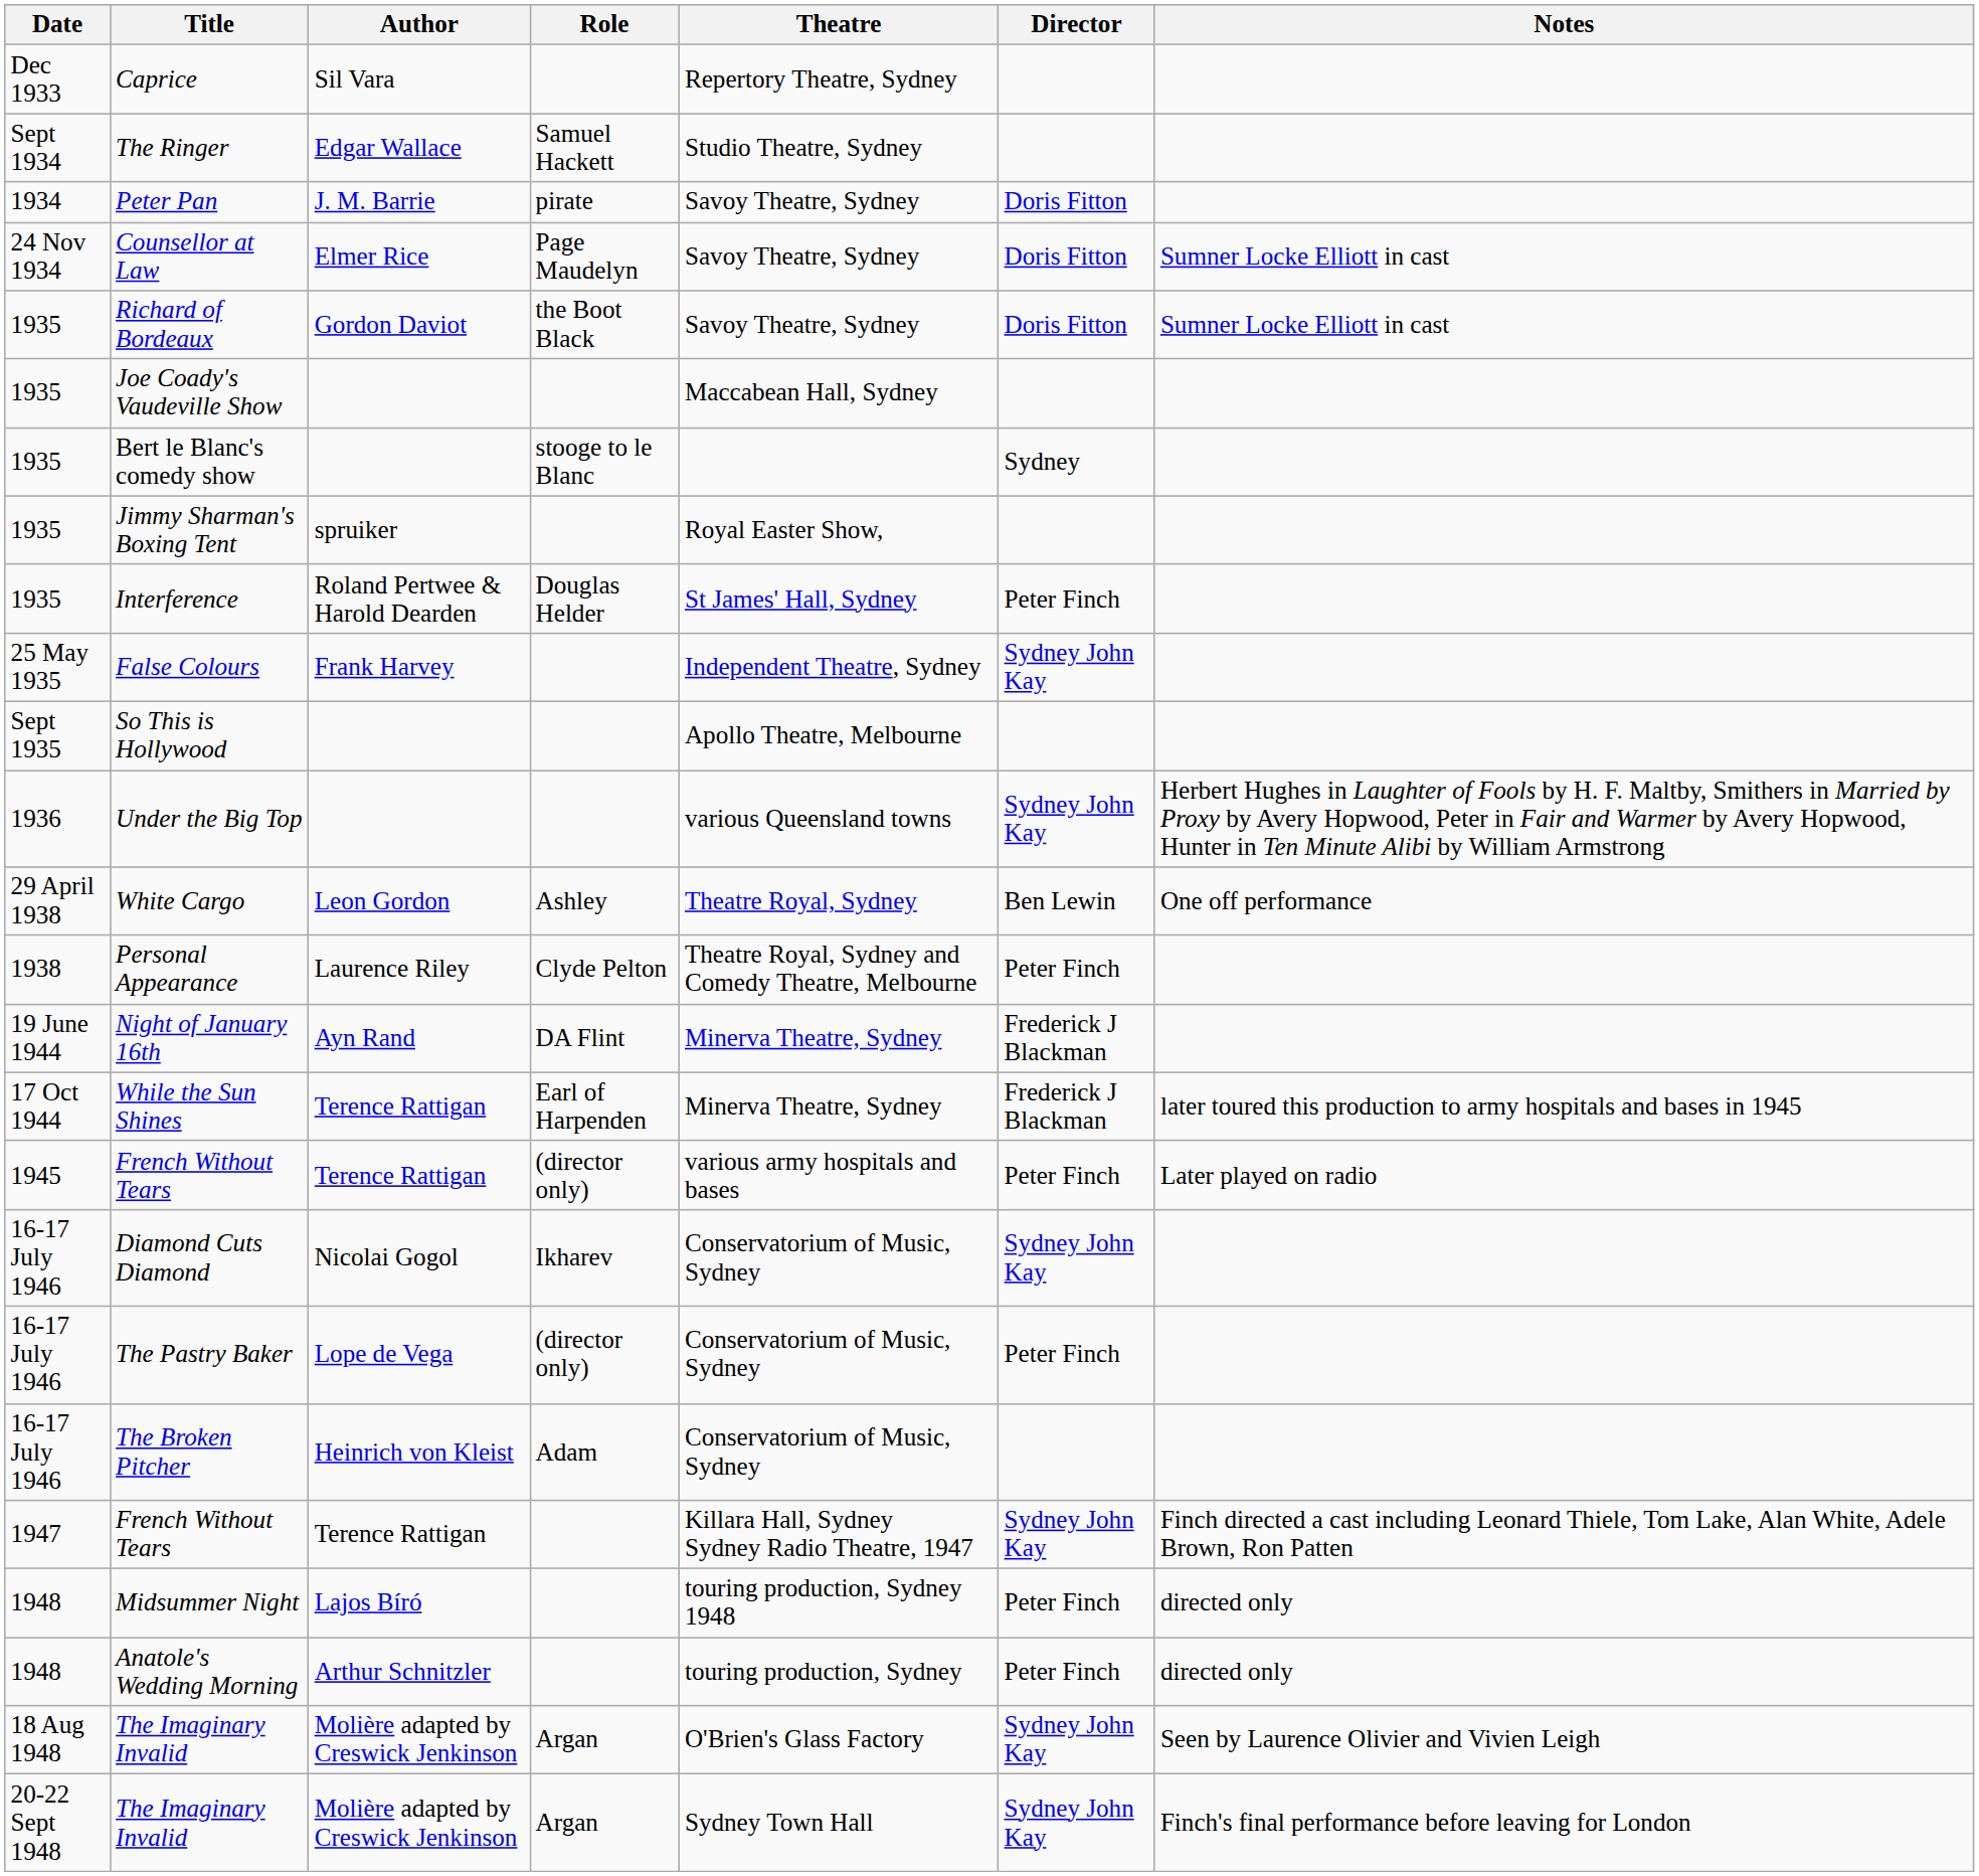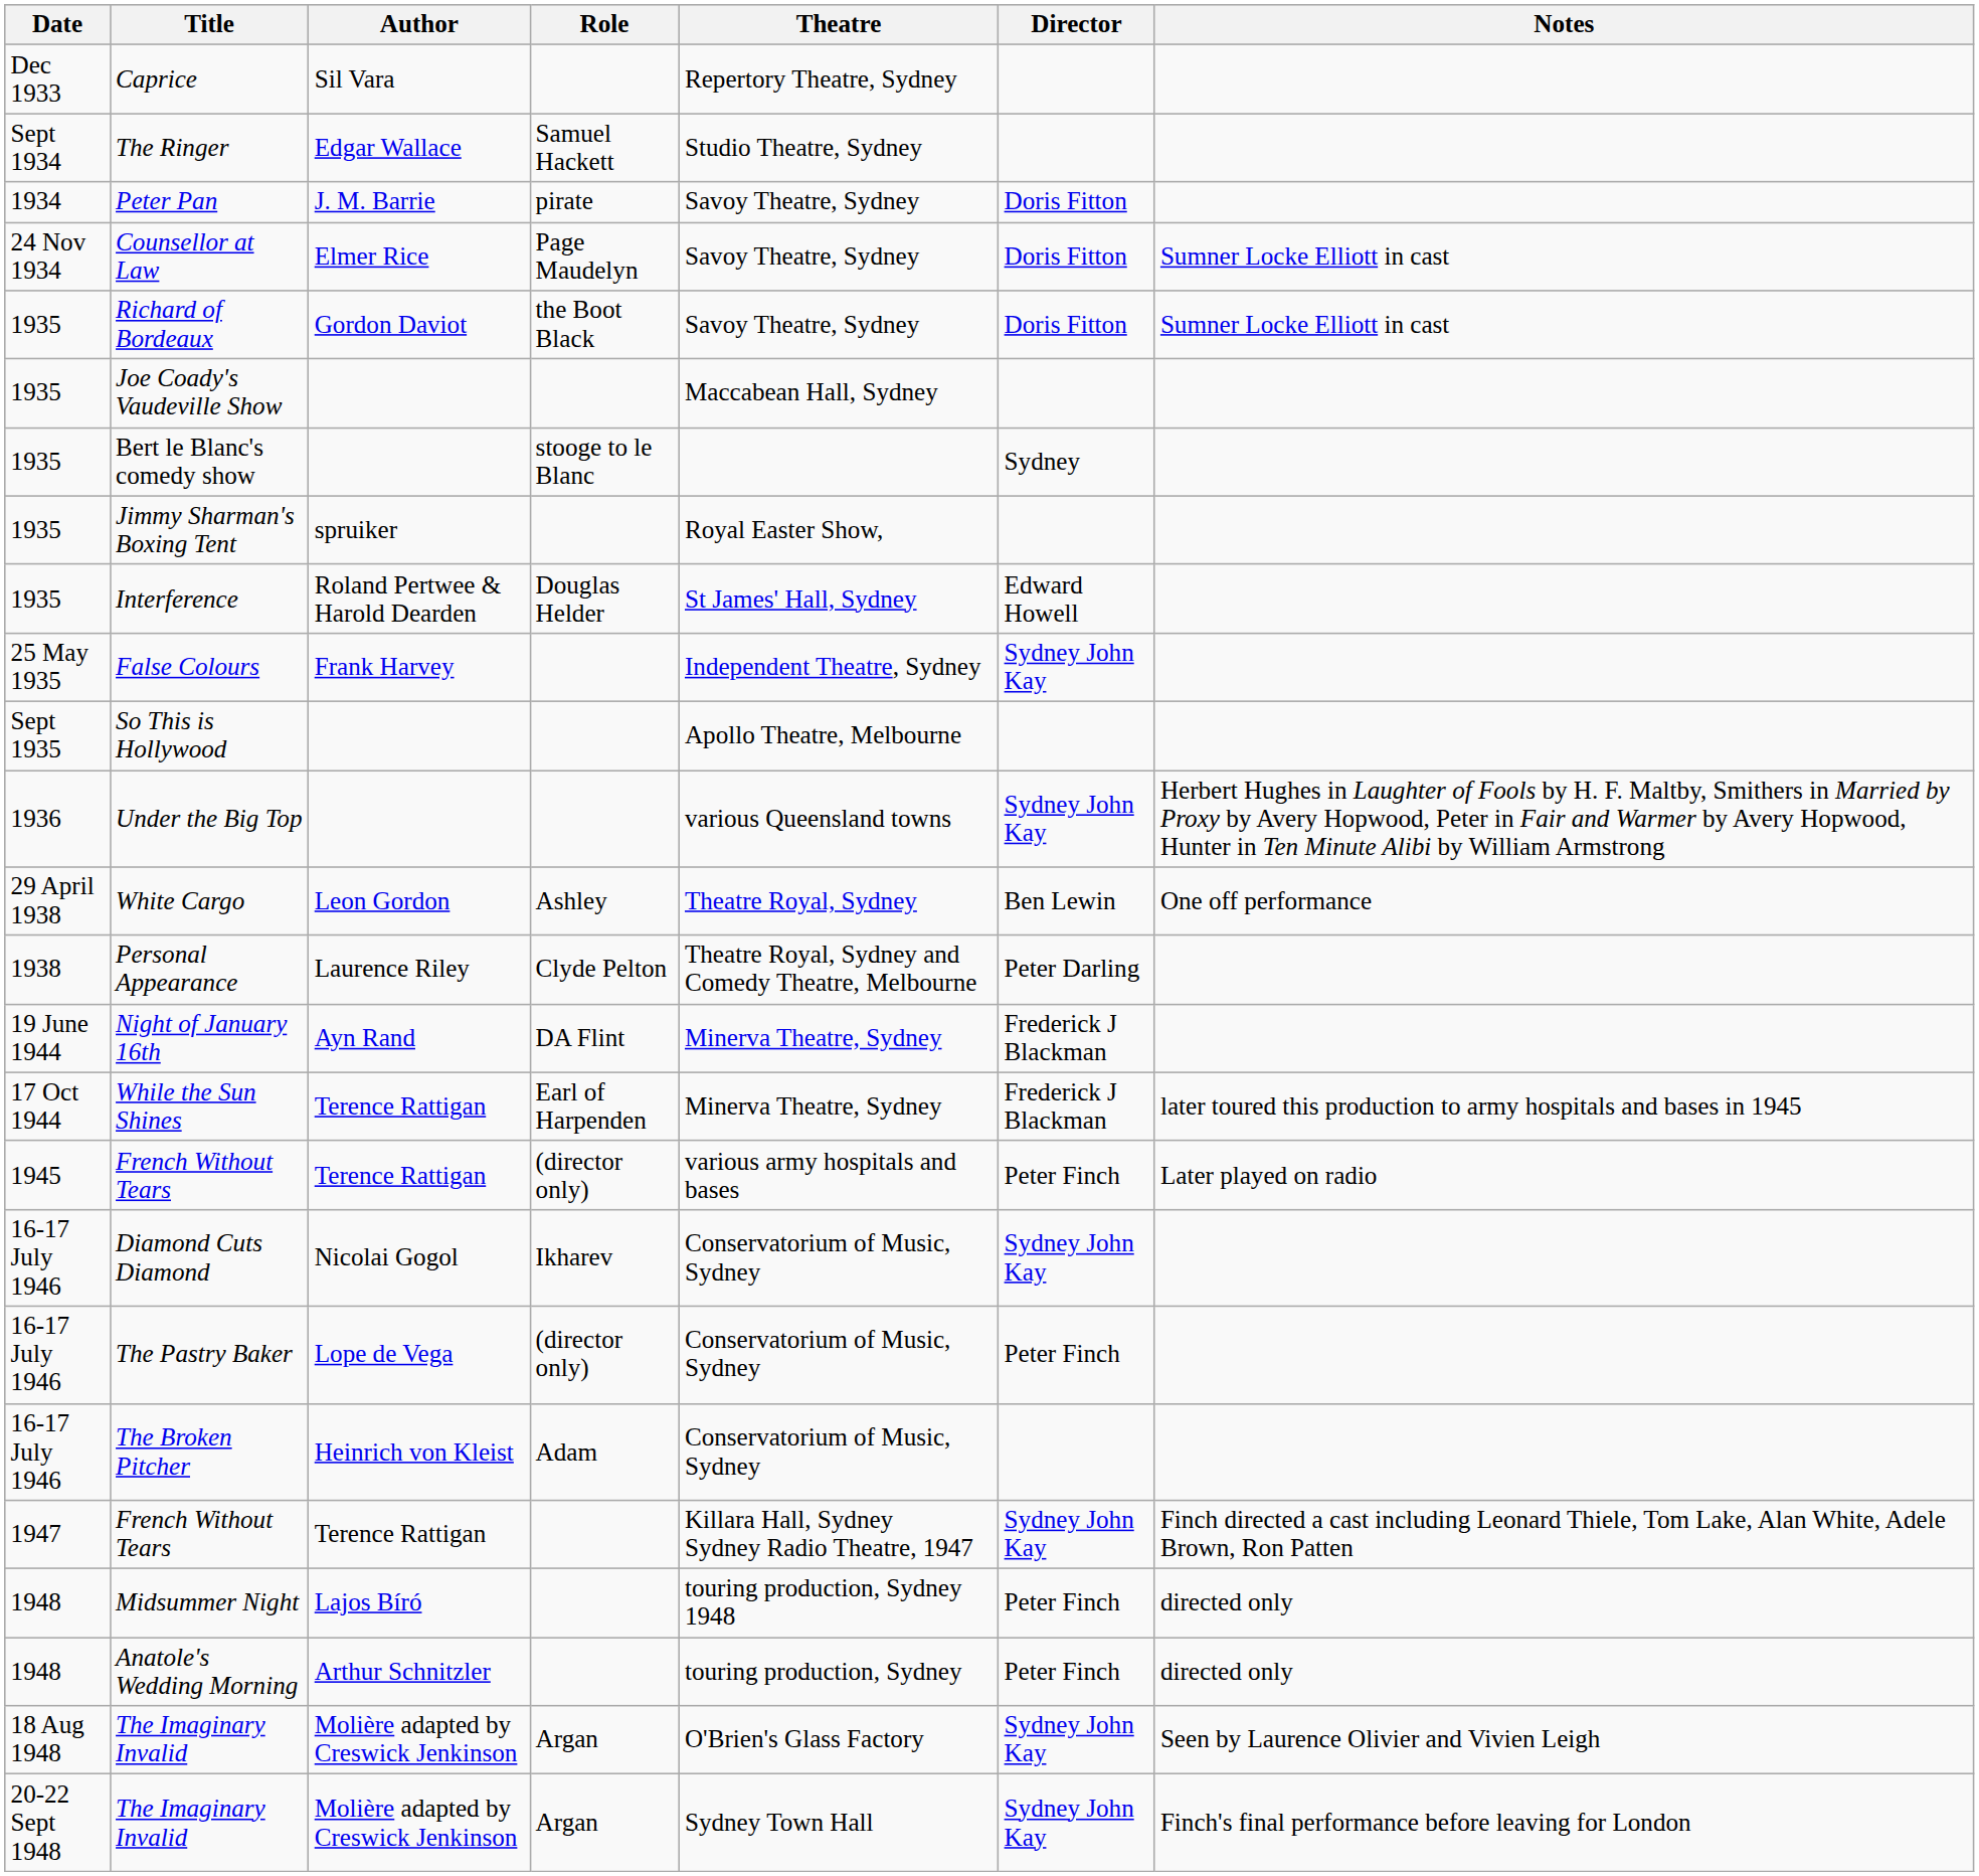Interference | Director: Peter Finch -> Edward Howell
Personal Appearance | Director: Peter Finch -> Peter Darling
